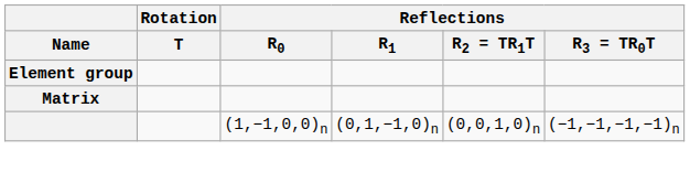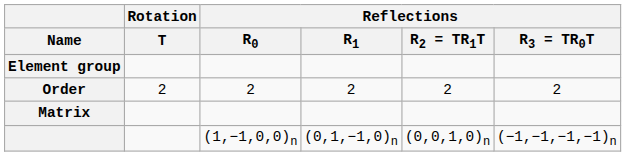+ row: Order | 2 | 2 | 2 | 2 | 2
